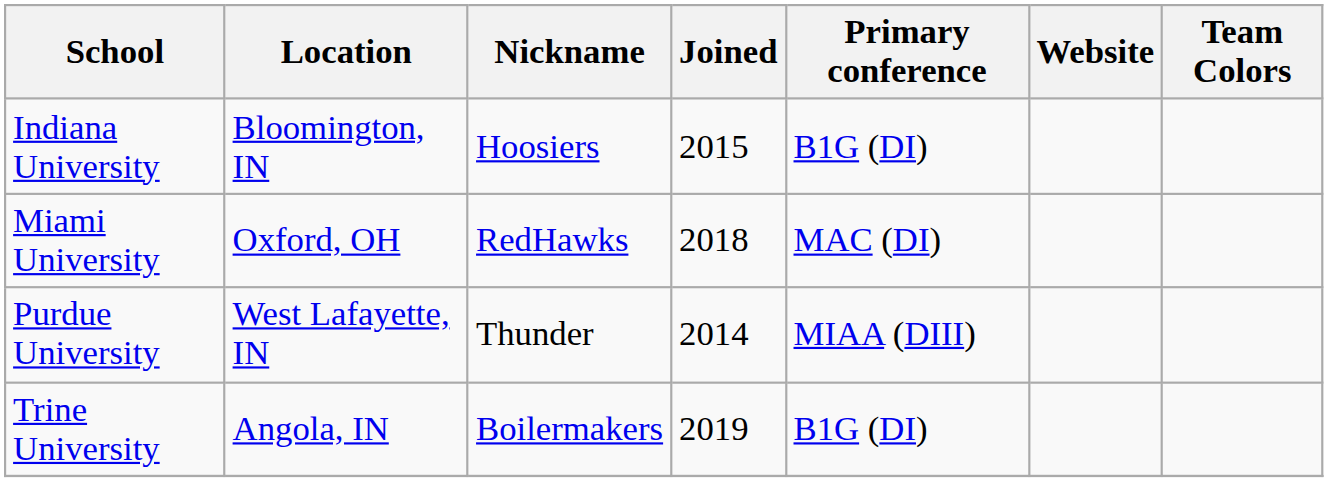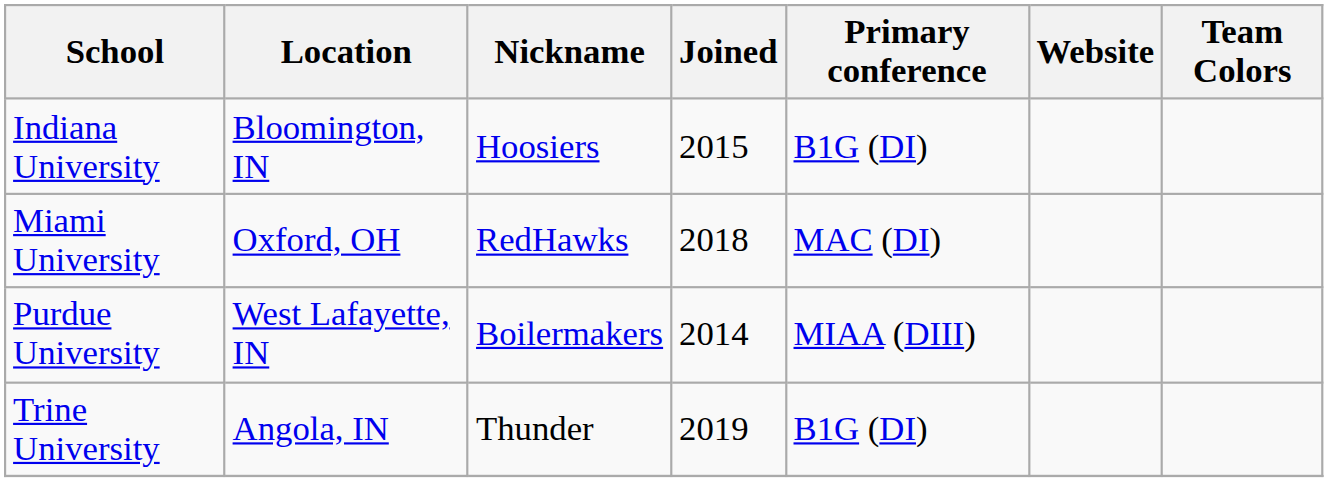Purdue University | Nickname: Thunder -> Boilermakers
Trine University | Nickname: Boilermakers -> Thunder
